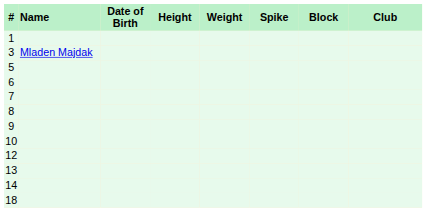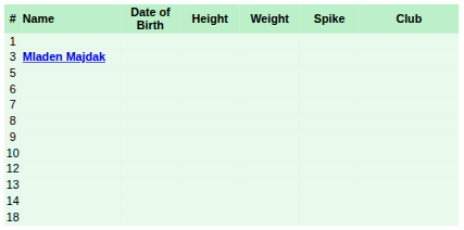- column: Block
3 | Name: normal -> bold
